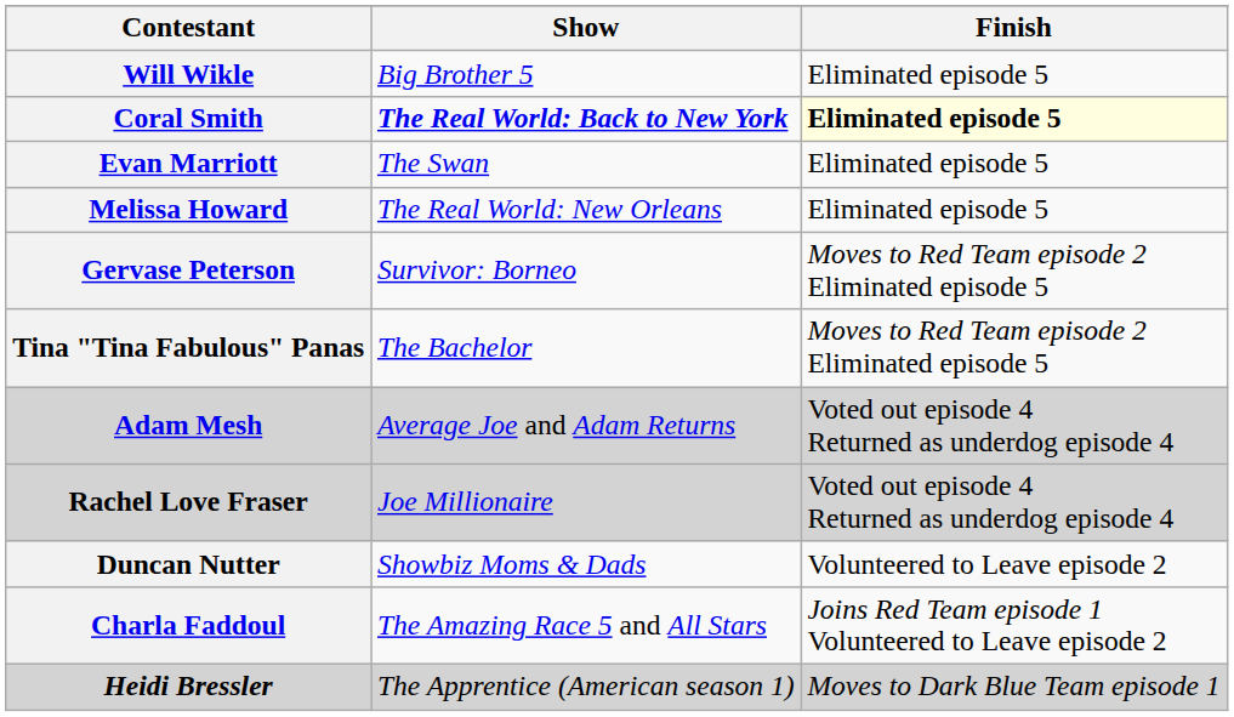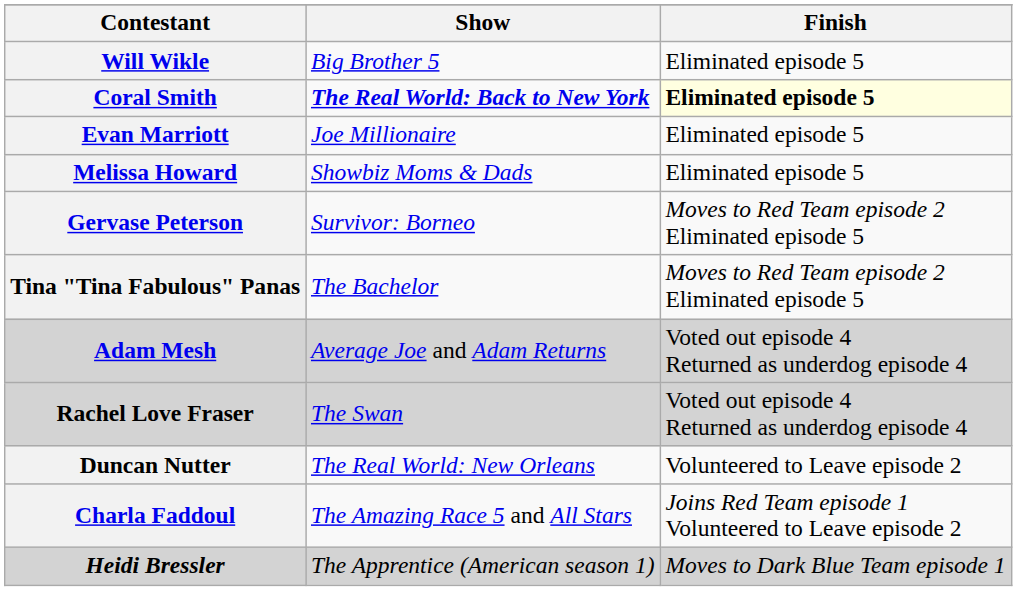Evan Marriott | Show: The Swan -> Joe Millionaire
Melissa Howard | Show: The Real World: New Orleans -> Showbiz Moms & Dads
Rachel Love Fraser | Show: Joe Millionaire -> The Swan
Duncan Nutter | Show: Showbiz Moms & Dads -> The Real World: New Orleans
